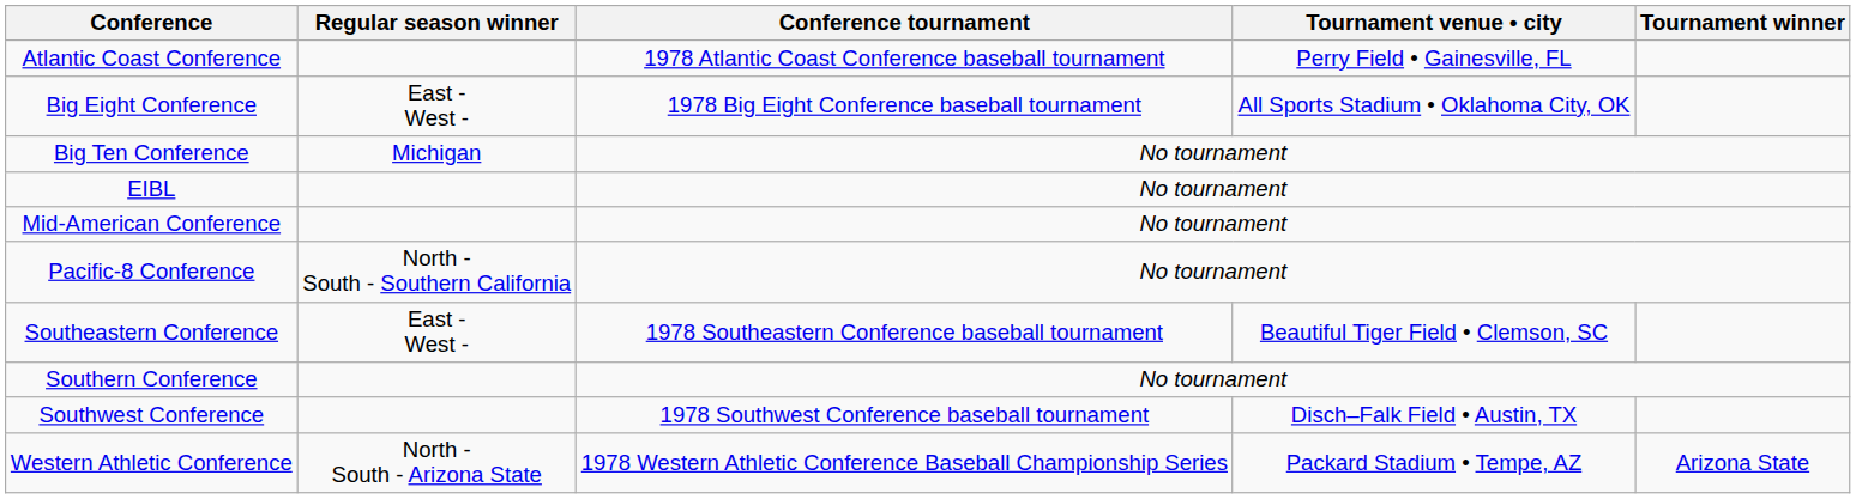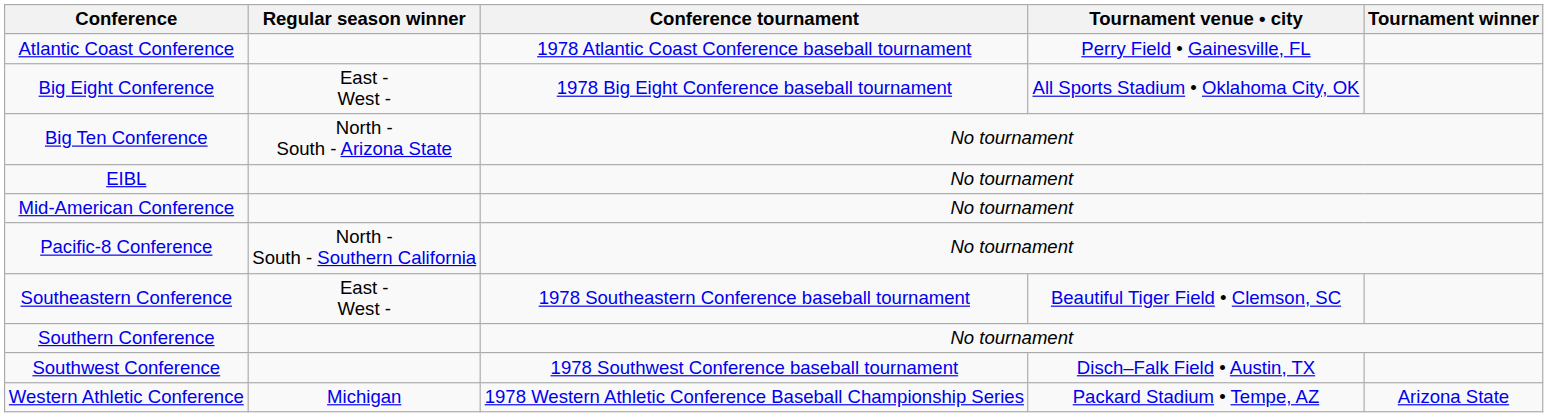Big Ten Conference | Regular season winner: Michigan -> North - South - Arizona State
Western Athletic Conference | Regular season winner: North - South - Arizona State -> Michigan
